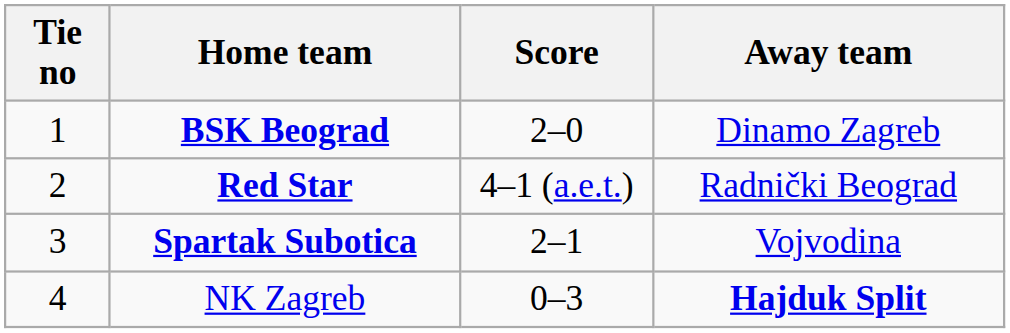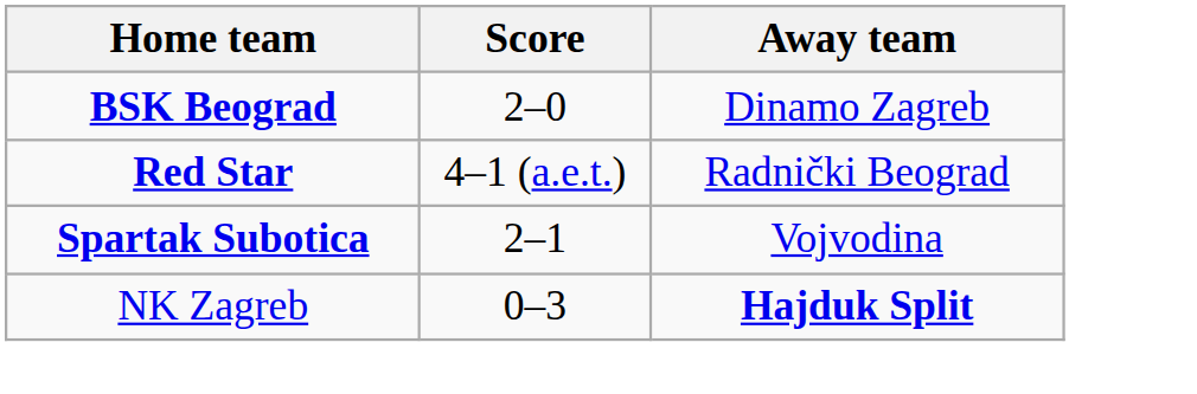- column: Tie no | 1 | 2 | 3 | 4
